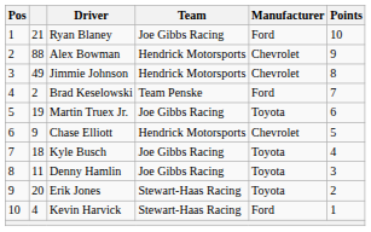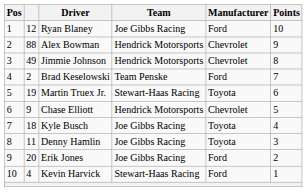Ryan Blaney | column 2: 21 -> 12
Martin Truex Jr. | Team: Joe Gibbs Racing -> Stewart-Haas Racing
Erik Jones | Team: Stewart-Haas Racing -> Joe Gibbs Racing
Erik Jones | Manufacturer: Toyota -> Ford
